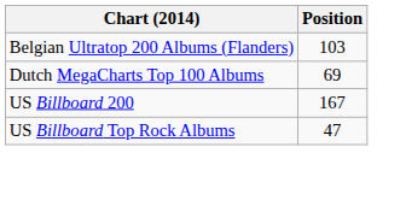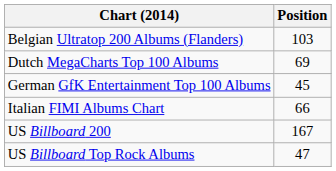+ row: German GfK Entertainment Top 100 Albums | 45
+ row: Italian FIMI Albums Chart | 66
